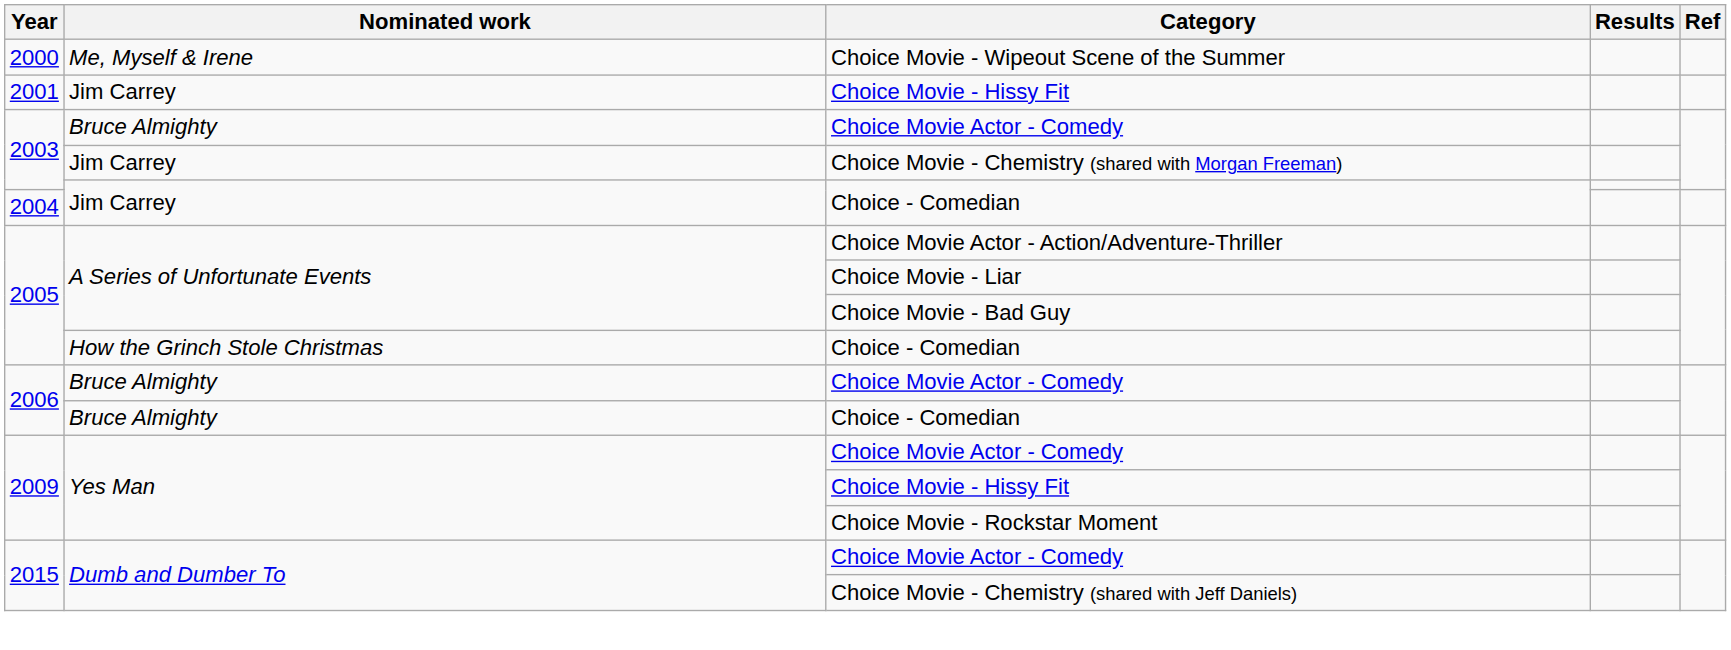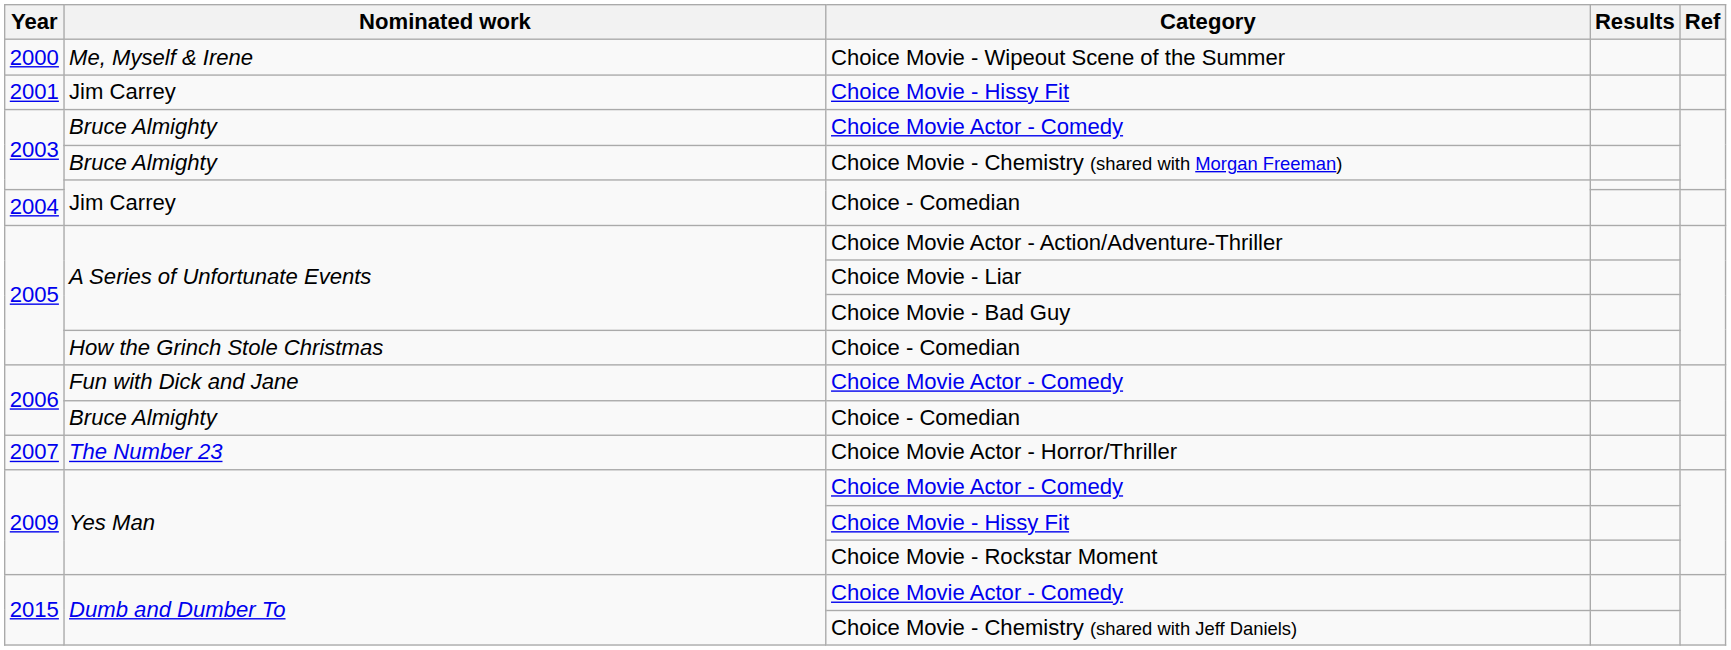Choice Movie - Chemistry (shared with Morgan Freeman) | Nominated work: Jim Carrey -> Bruce Almighty
2006 / Choice Movie Actor - Comedy | Nominated work: Bruce Almighty -> Fun with Dick and Jane
+ row: 2007 | The Number 23 | Choice Movie Actor - Horror/Thriller
